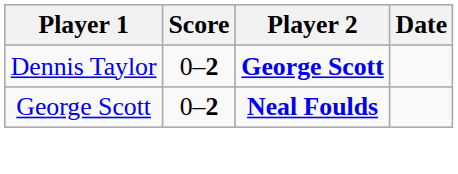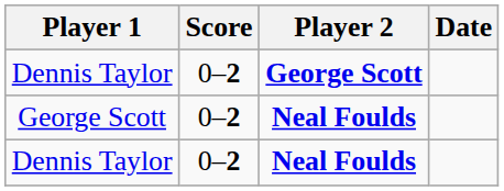+ row: Dennis Taylor | 0–2 | Neal Foulds
